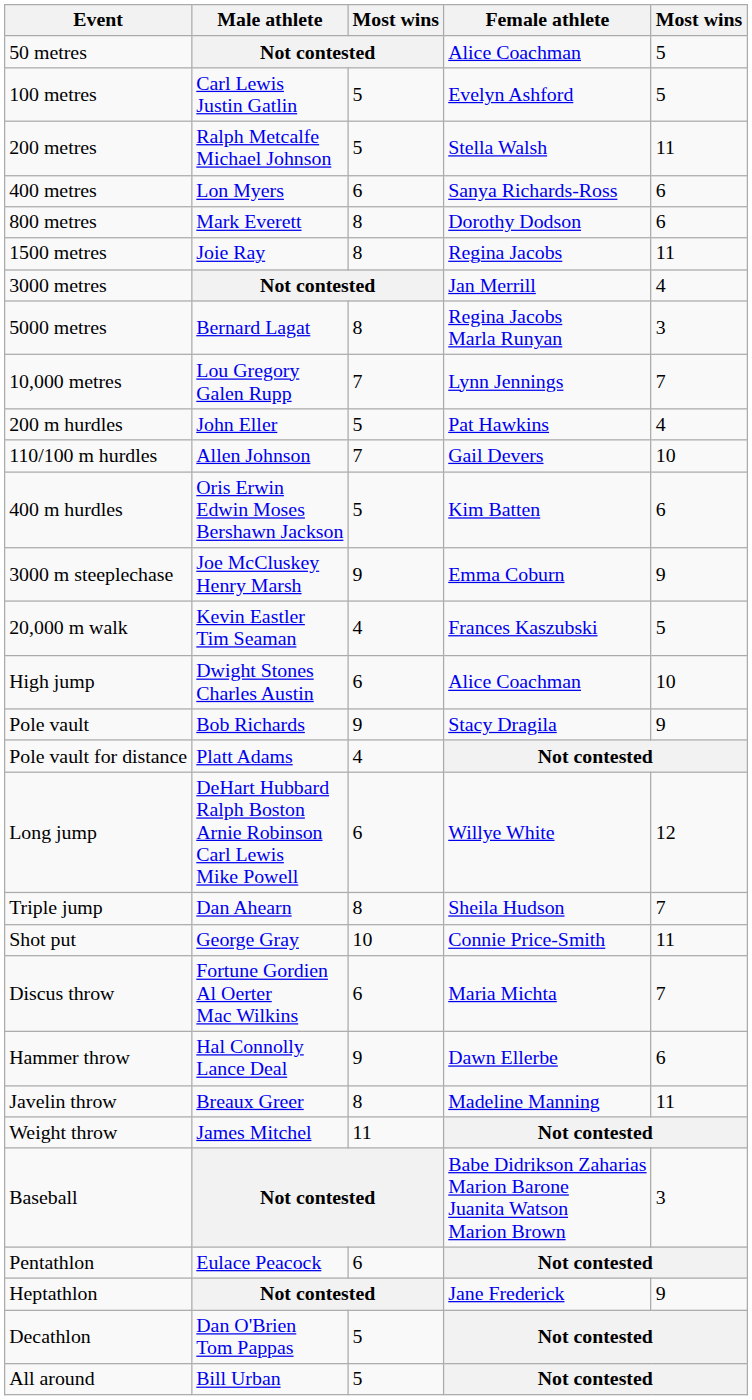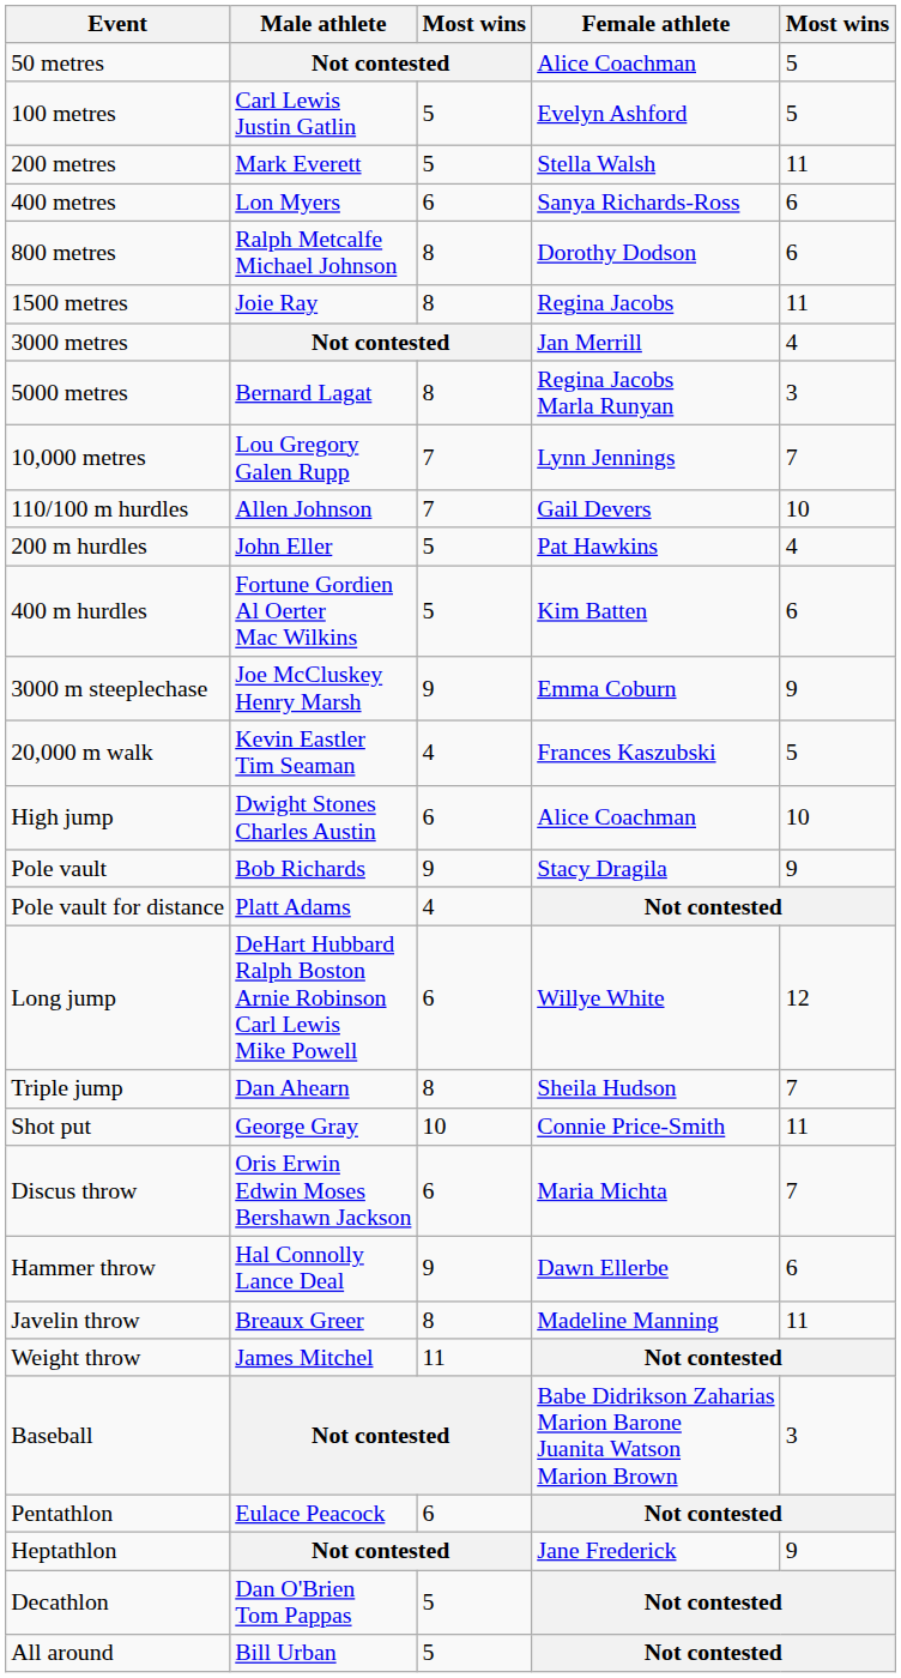200 metres | Male athlete: Ralph Metcalfe Michael Johnson -> Mark Everett
800 metres | Male athlete: Mark Everett -> Ralph Metcalfe Michael Johnson
rows swapped: 110/100 m hurdles <-> 200 m hurdles
400 m hurdles | Male athlete: Oris Erwin Edwin Moses Bershawn Jackson -> Fortune Gordien Al Oerter Mac Wilkins
Discus throw | Male athlete: Fortune Gordien Al Oerter Mac Wilkins -> Oris Erwin Edwin Moses Bershawn Jackson
